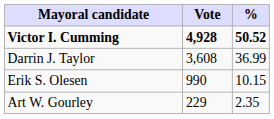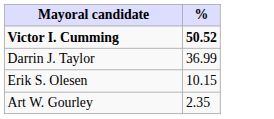- column: Vote | 4,928 | 3,608 | 990 | 229
